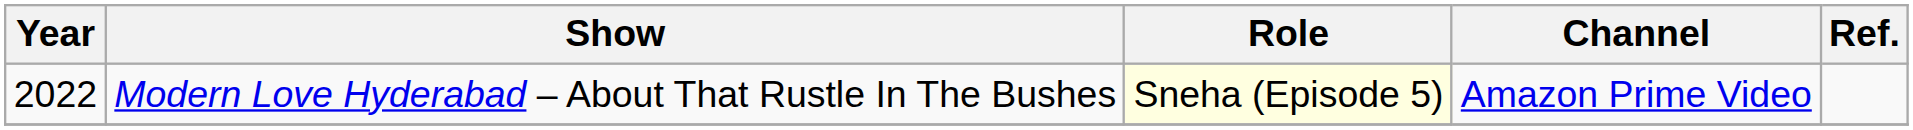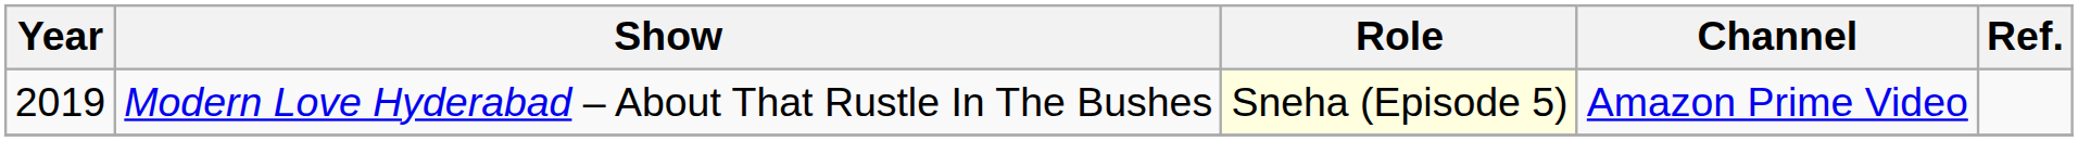Modern Love Hyderabad – About That Rustle In The Bushes | Year: 2022 -> 2019
